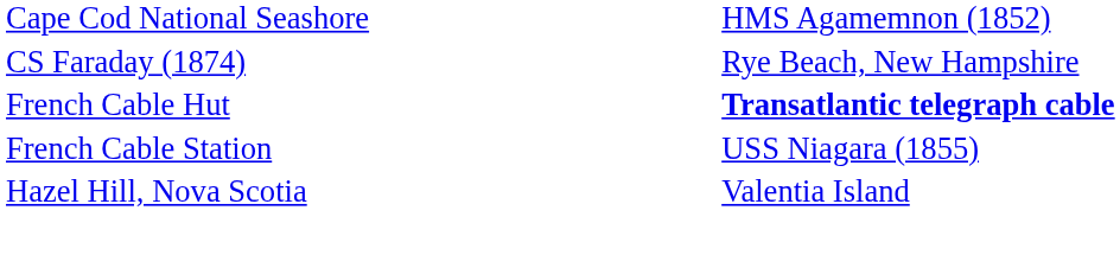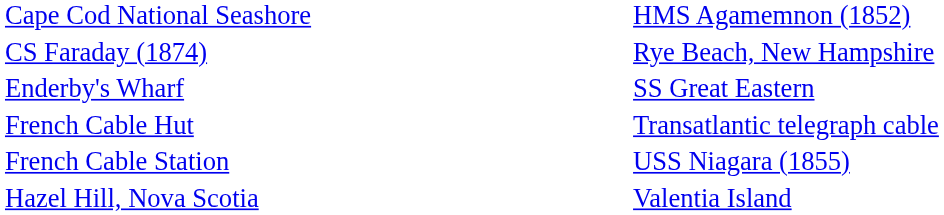+ row: Enderby's Wharf | SS Great Eastern
French Cable Hut | column 2: bold -> normal
